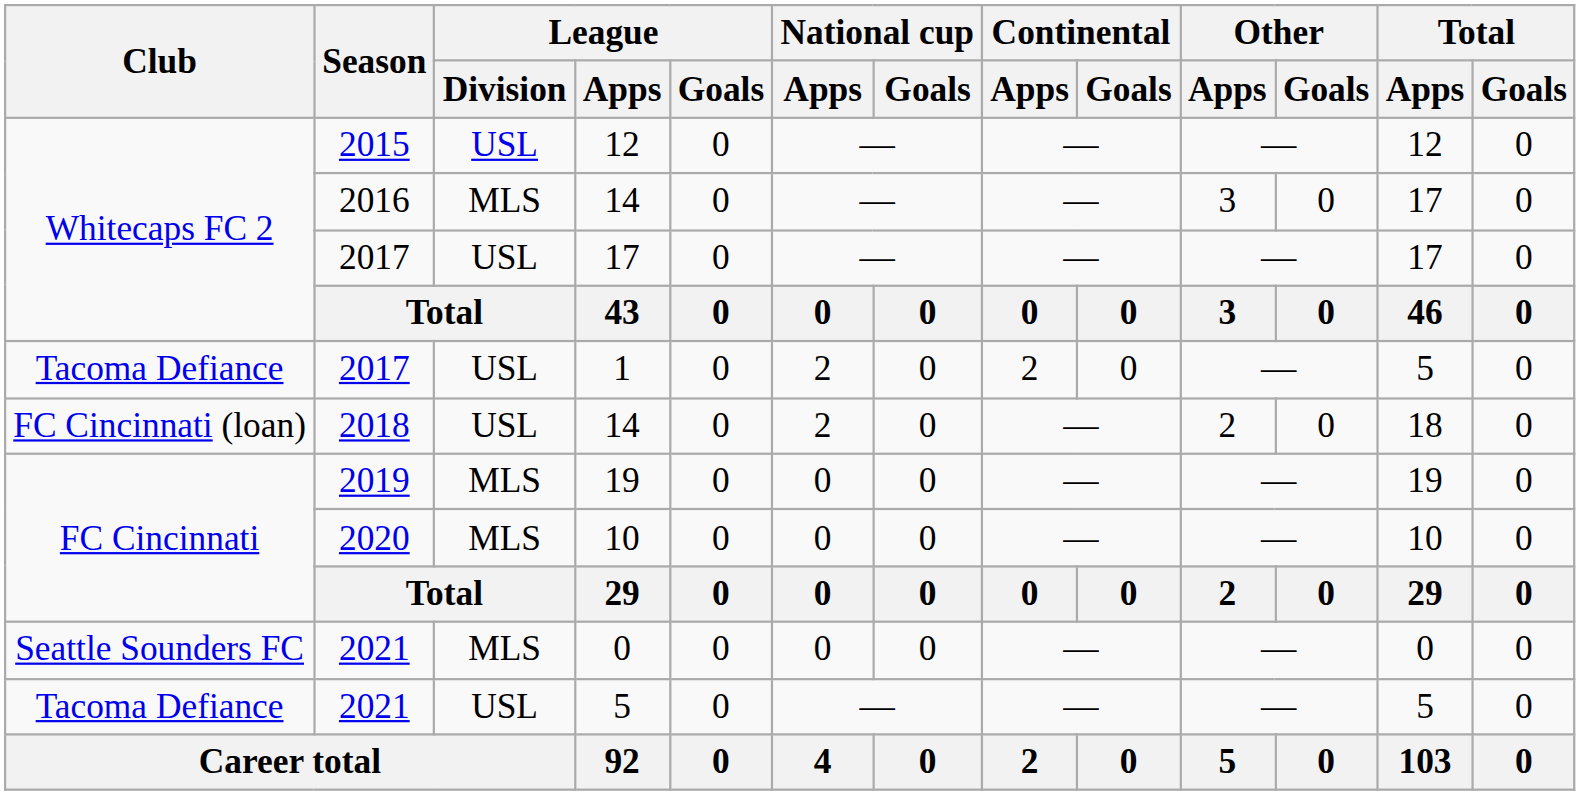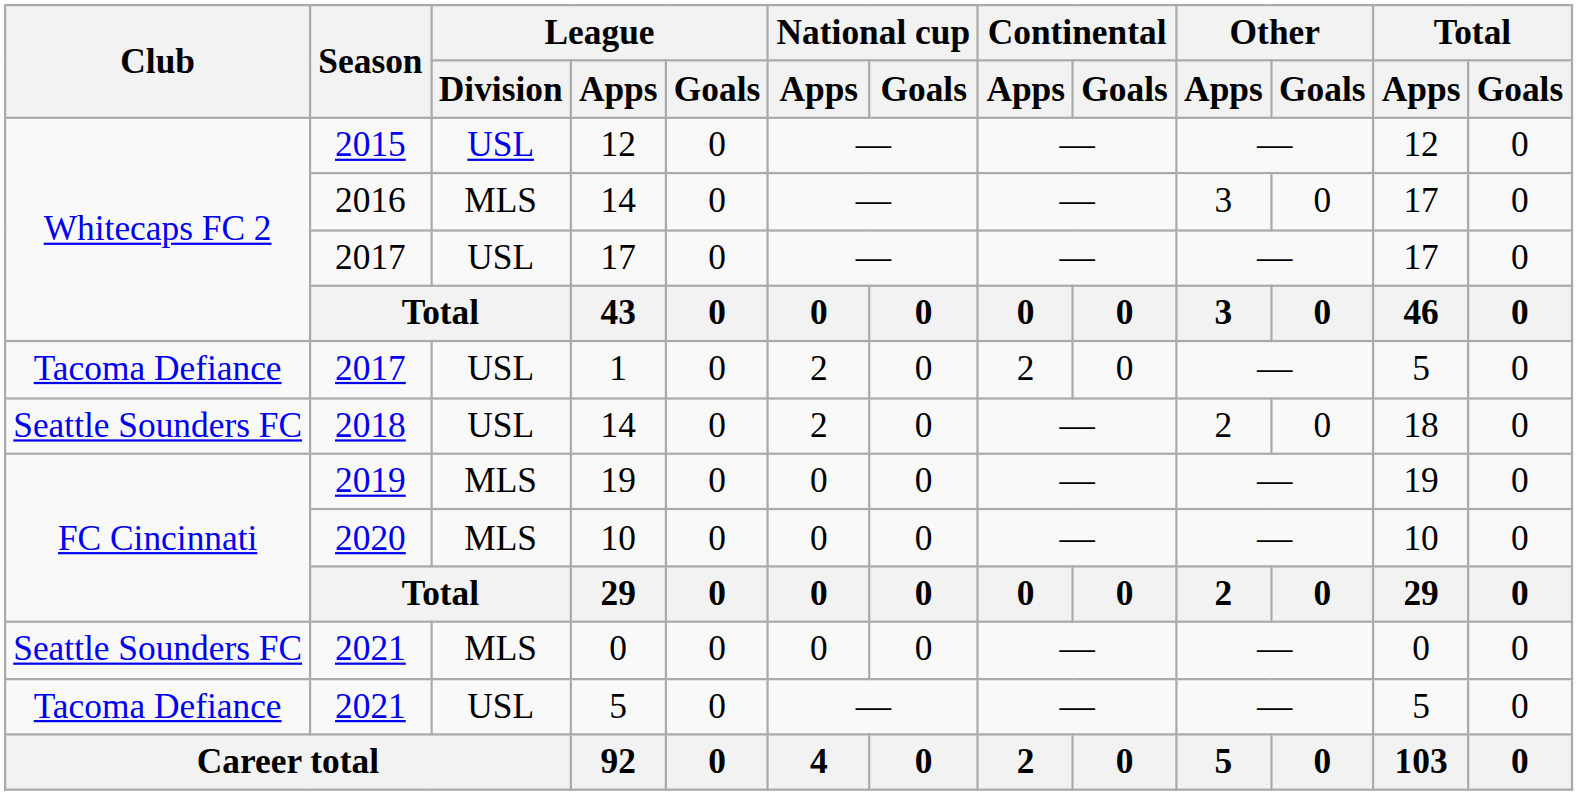2018 / 14 | Club: FC Cincinnati (loan) -> Seattle Sounders FC
